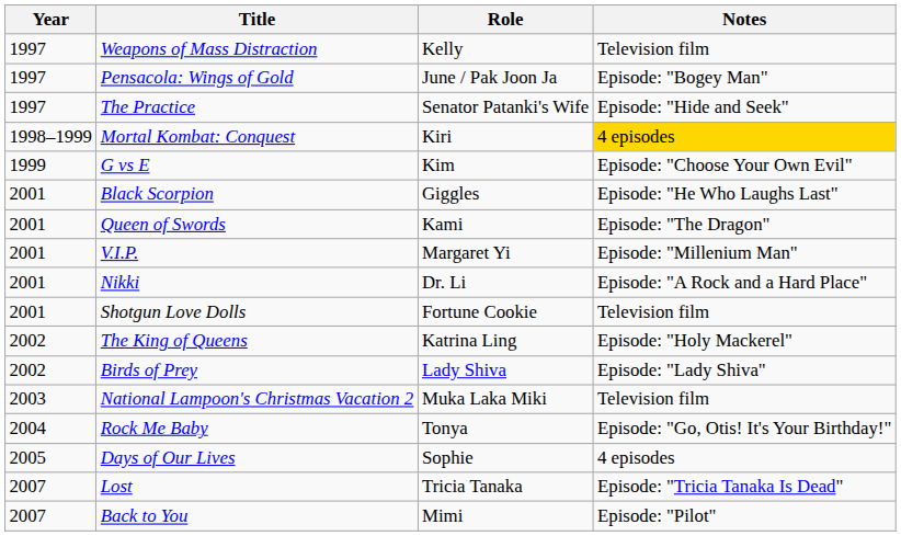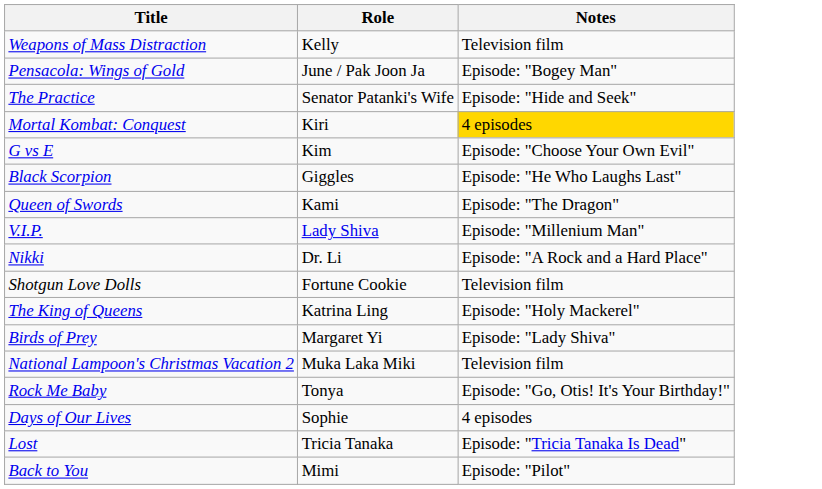- column: Year | 1997 | 1997 | 1997 | 1998–1999 | 1999 | 2001 | 2001 | 2001 | 2001 | 2001 | 2002 | 2002 | 2003 | 2004 | 2005 | 2007 | 2007
V.I.P. | Role: Margaret Yi -> Lady Shiva
Birds of Prey | Role: Lady Shiva -> Margaret Yi
